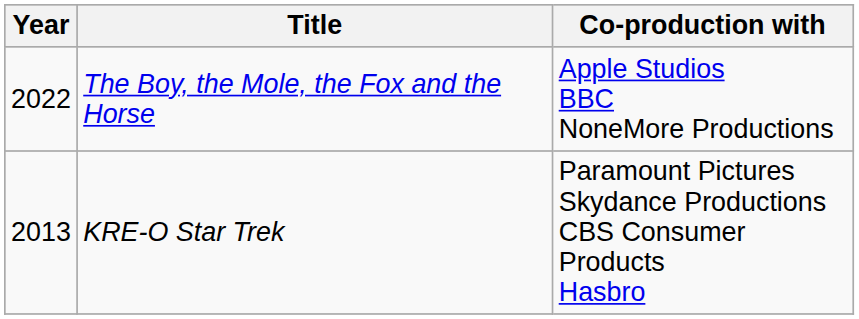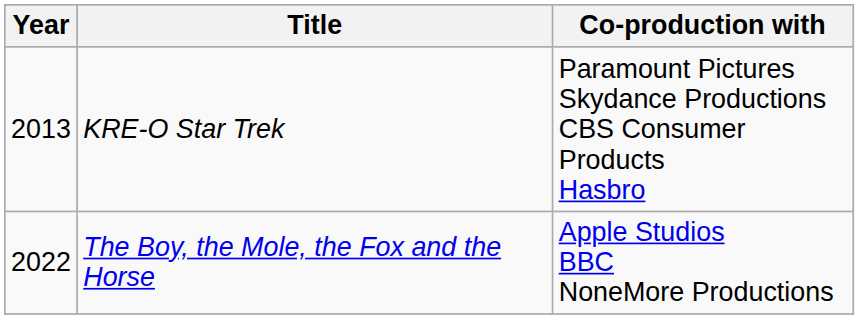rows swapped: KRE-O Star Trek <-> The Boy, the Mole, the Fox and the Horse
